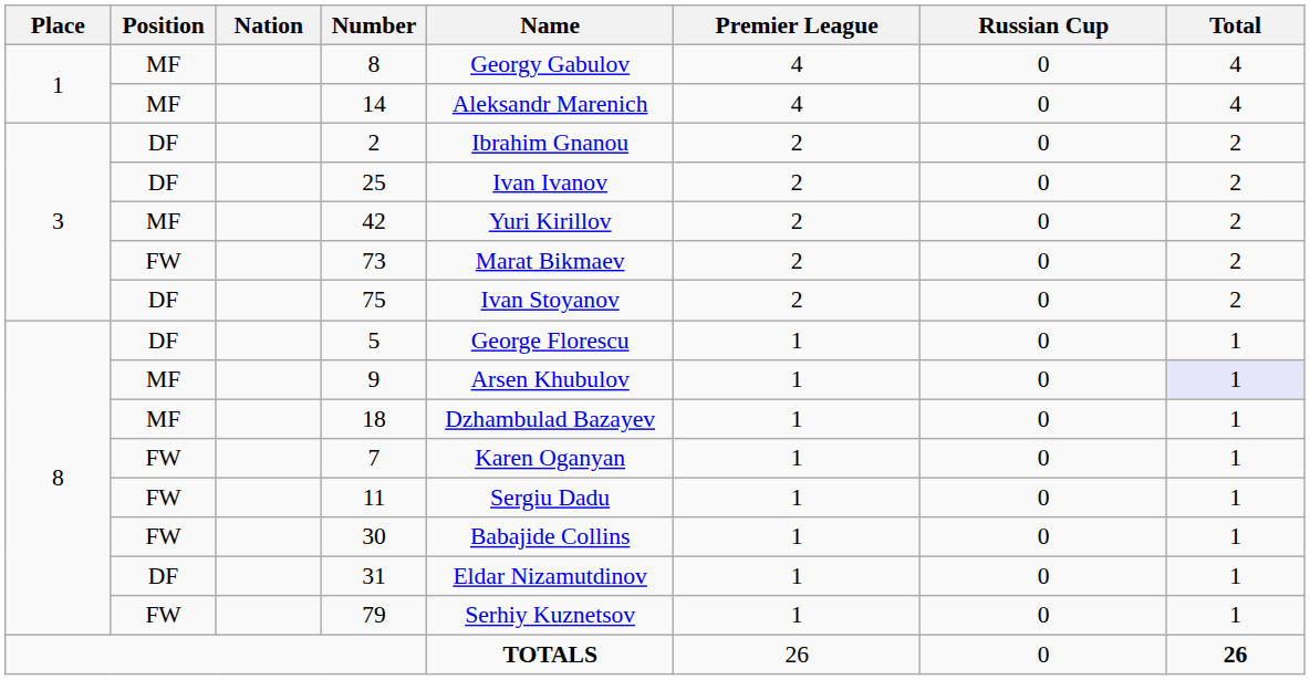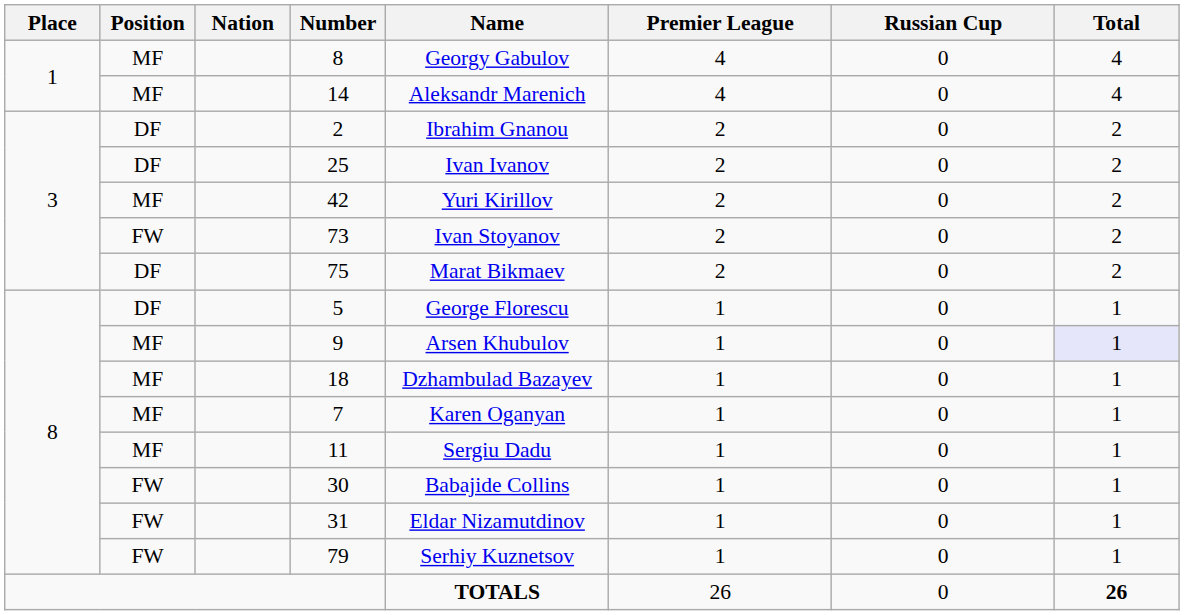73 | Name: Marat Bikmaev -> Ivan Stoyanov
75 | Name: Ivan Stoyanov -> Marat Bikmaev
7 | Position: FW -> MF
11 | Position: FW -> MF
31 | Position: DF -> FW
